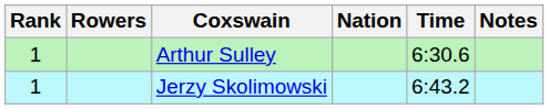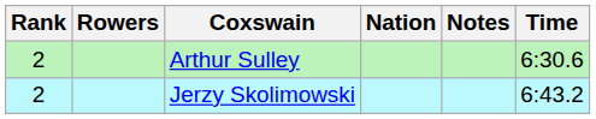columns swapped: Time <-> Notes
Arthur Sulley | Rank: 1 -> 2
Jerzy Skolimowski | Rank: 1 -> 2
